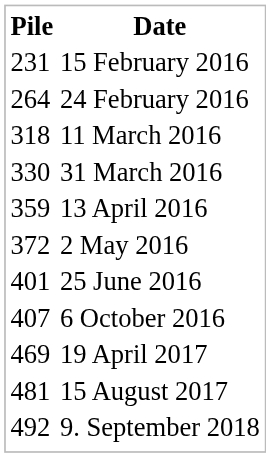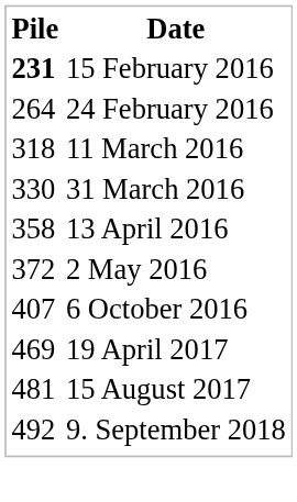15 February 2016 | Pile: normal -> bold
13 April 2016 | Pile: 359 -> 358
- row: 401 | 25 June 2016
